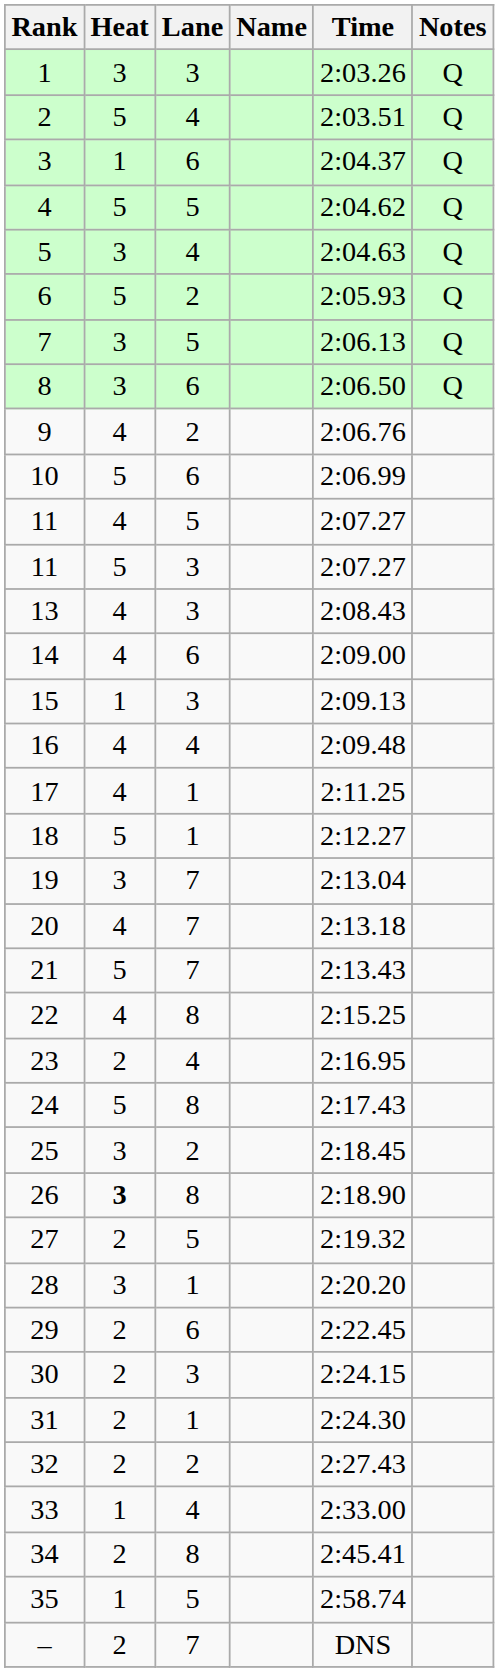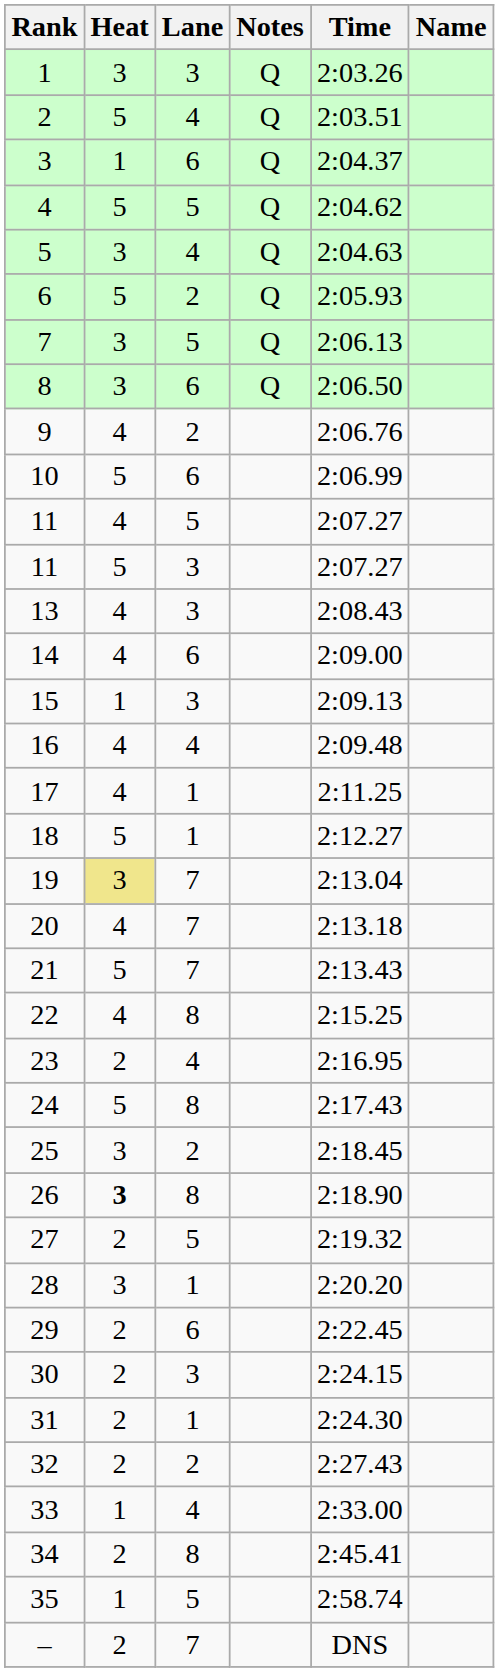columns swapped: Name <-> Notes
19 | Heat: no background -> khaki background
